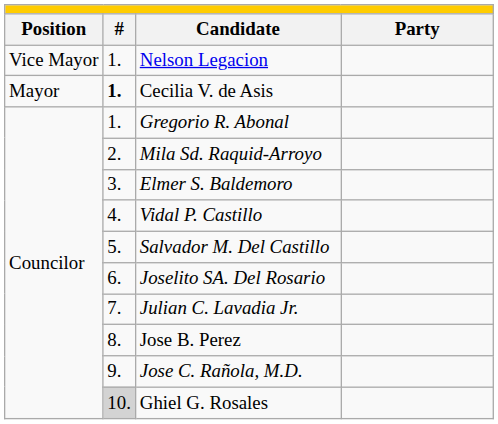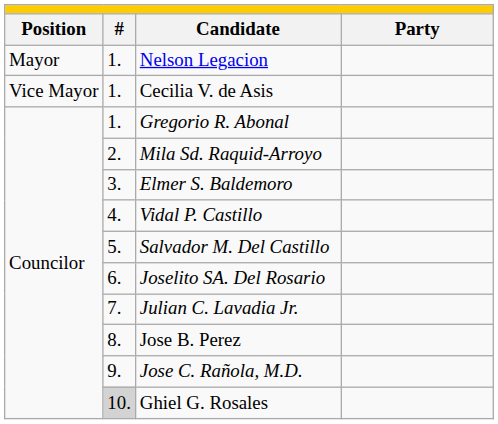Nelson Legacion | column 1: Vice Mayor -> Mayor
Cecilia V. de Asis | column 1: Mayor -> Vice Mayor
Cecilia V. de Asis | column 2: bold -> normal
